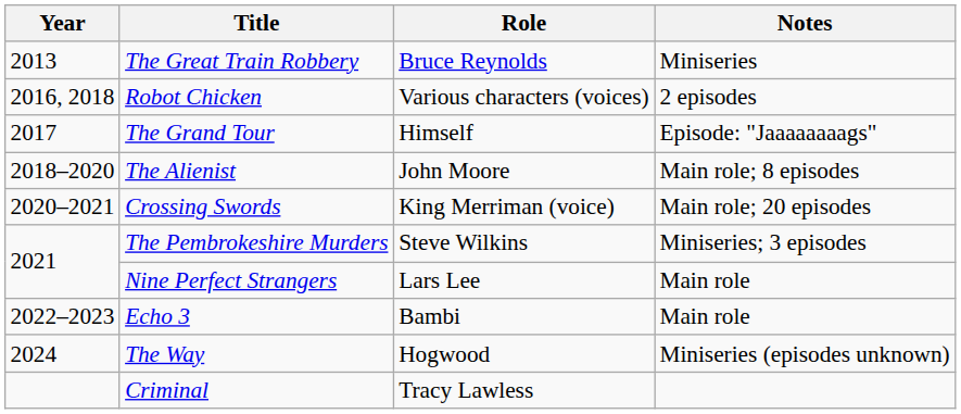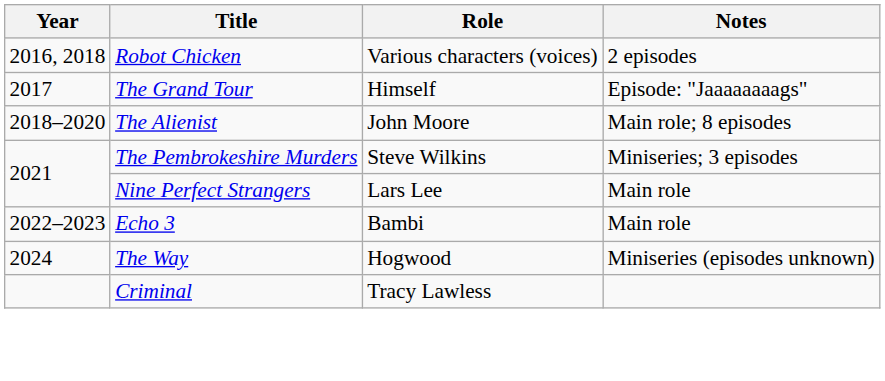- row: 2013 | The Great Train Robbery | Bruce Reynolds | Miniseries
- row: 2020–2021 | Crossing Swords | King Merriman (voice) | Main role; 20 episodes
